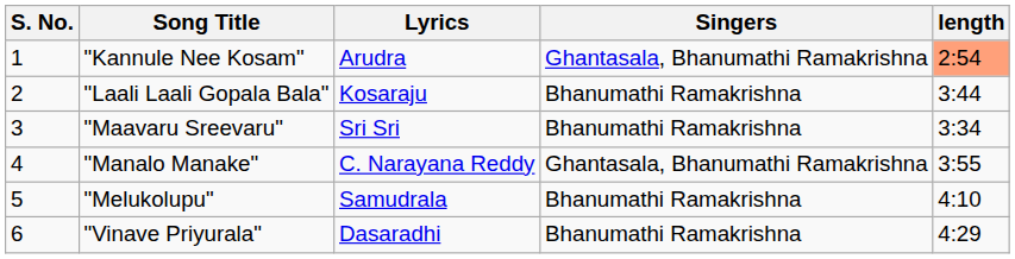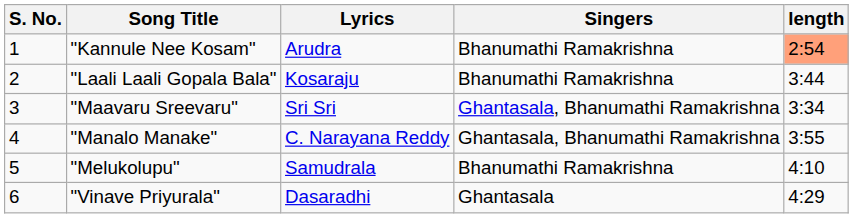"Kannule Nee Kosam" | Singers: Ghantasala, Bhanumathi Ramakrishna -> Bhanumathi Ramakrishna
"Maavaru Sreevaru" | Singers: Bhanumathi Ramakrishna -> Ghantasala, Bhanumathi Ramakrishna
"Vinave Priyurala" | Singers: Bhanumathi Ramakrishna -> Ghantasala
